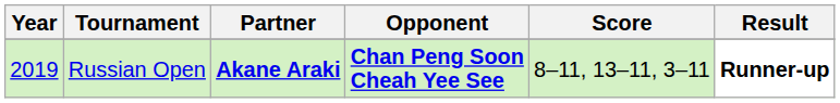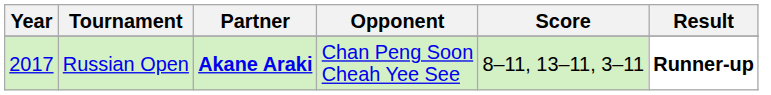Russian Open | Year: 2019 -> 2017
Russian Open | Opponent: bold -> normal
